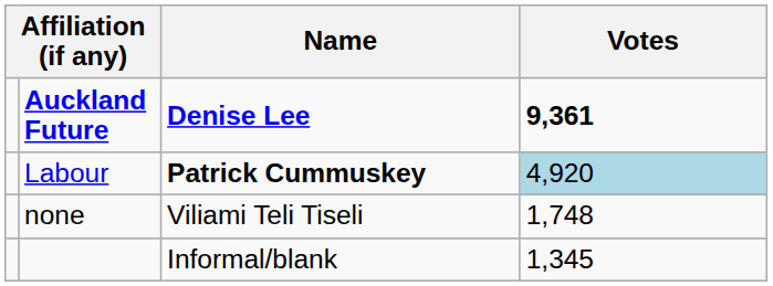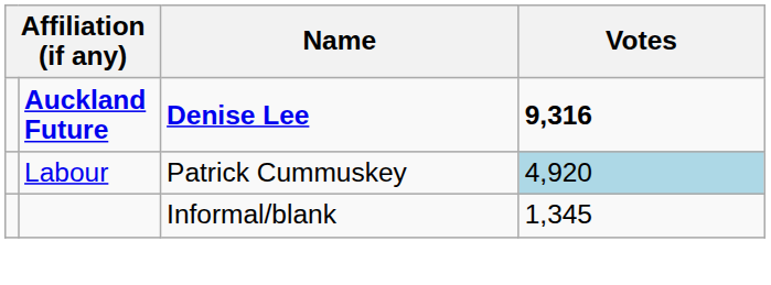Auckland Future | Votes: 9,361 -> 9,316
Labour | Name: bold -> normal
- row: none | Viliami Teli Tiseli | 1,748
